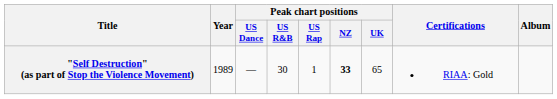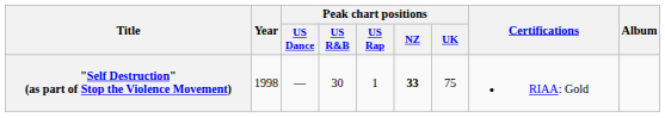"Self Destruction" (as part of Stop the Violence Movement) | Year: 1989 -> 1998
"Self Destruction" (as part of Stop the Violence Movement) | Peak chart positions / UK: 65 -> 75
